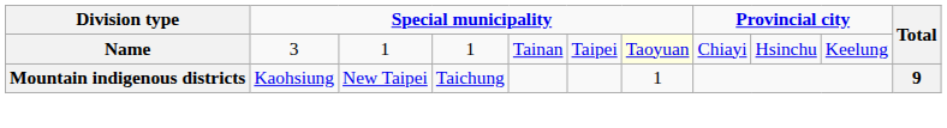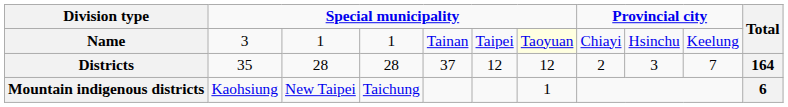+ row: Districts | 35 | 28 | 28 | 37 | 12 | 12 | 2 | 3 | 7 | 164
Mountain indigenous districts | Total: 9 -> 6
